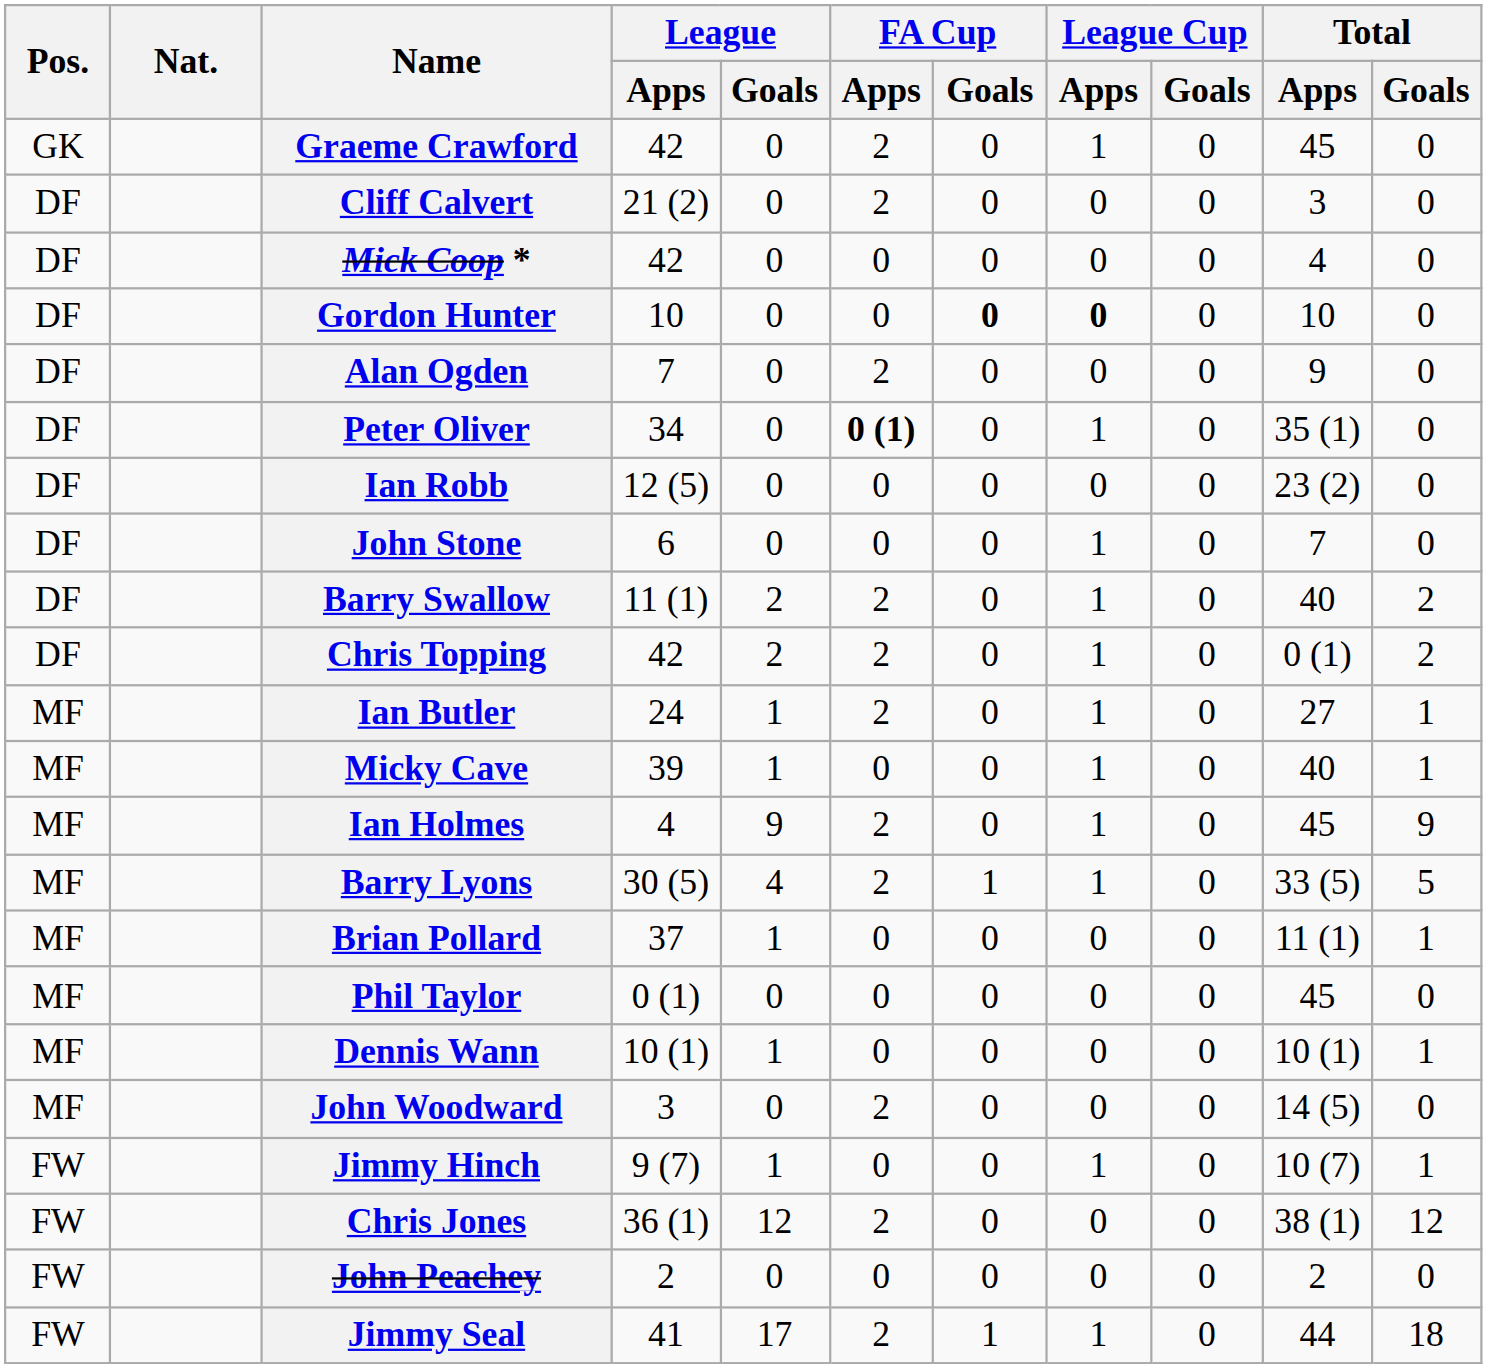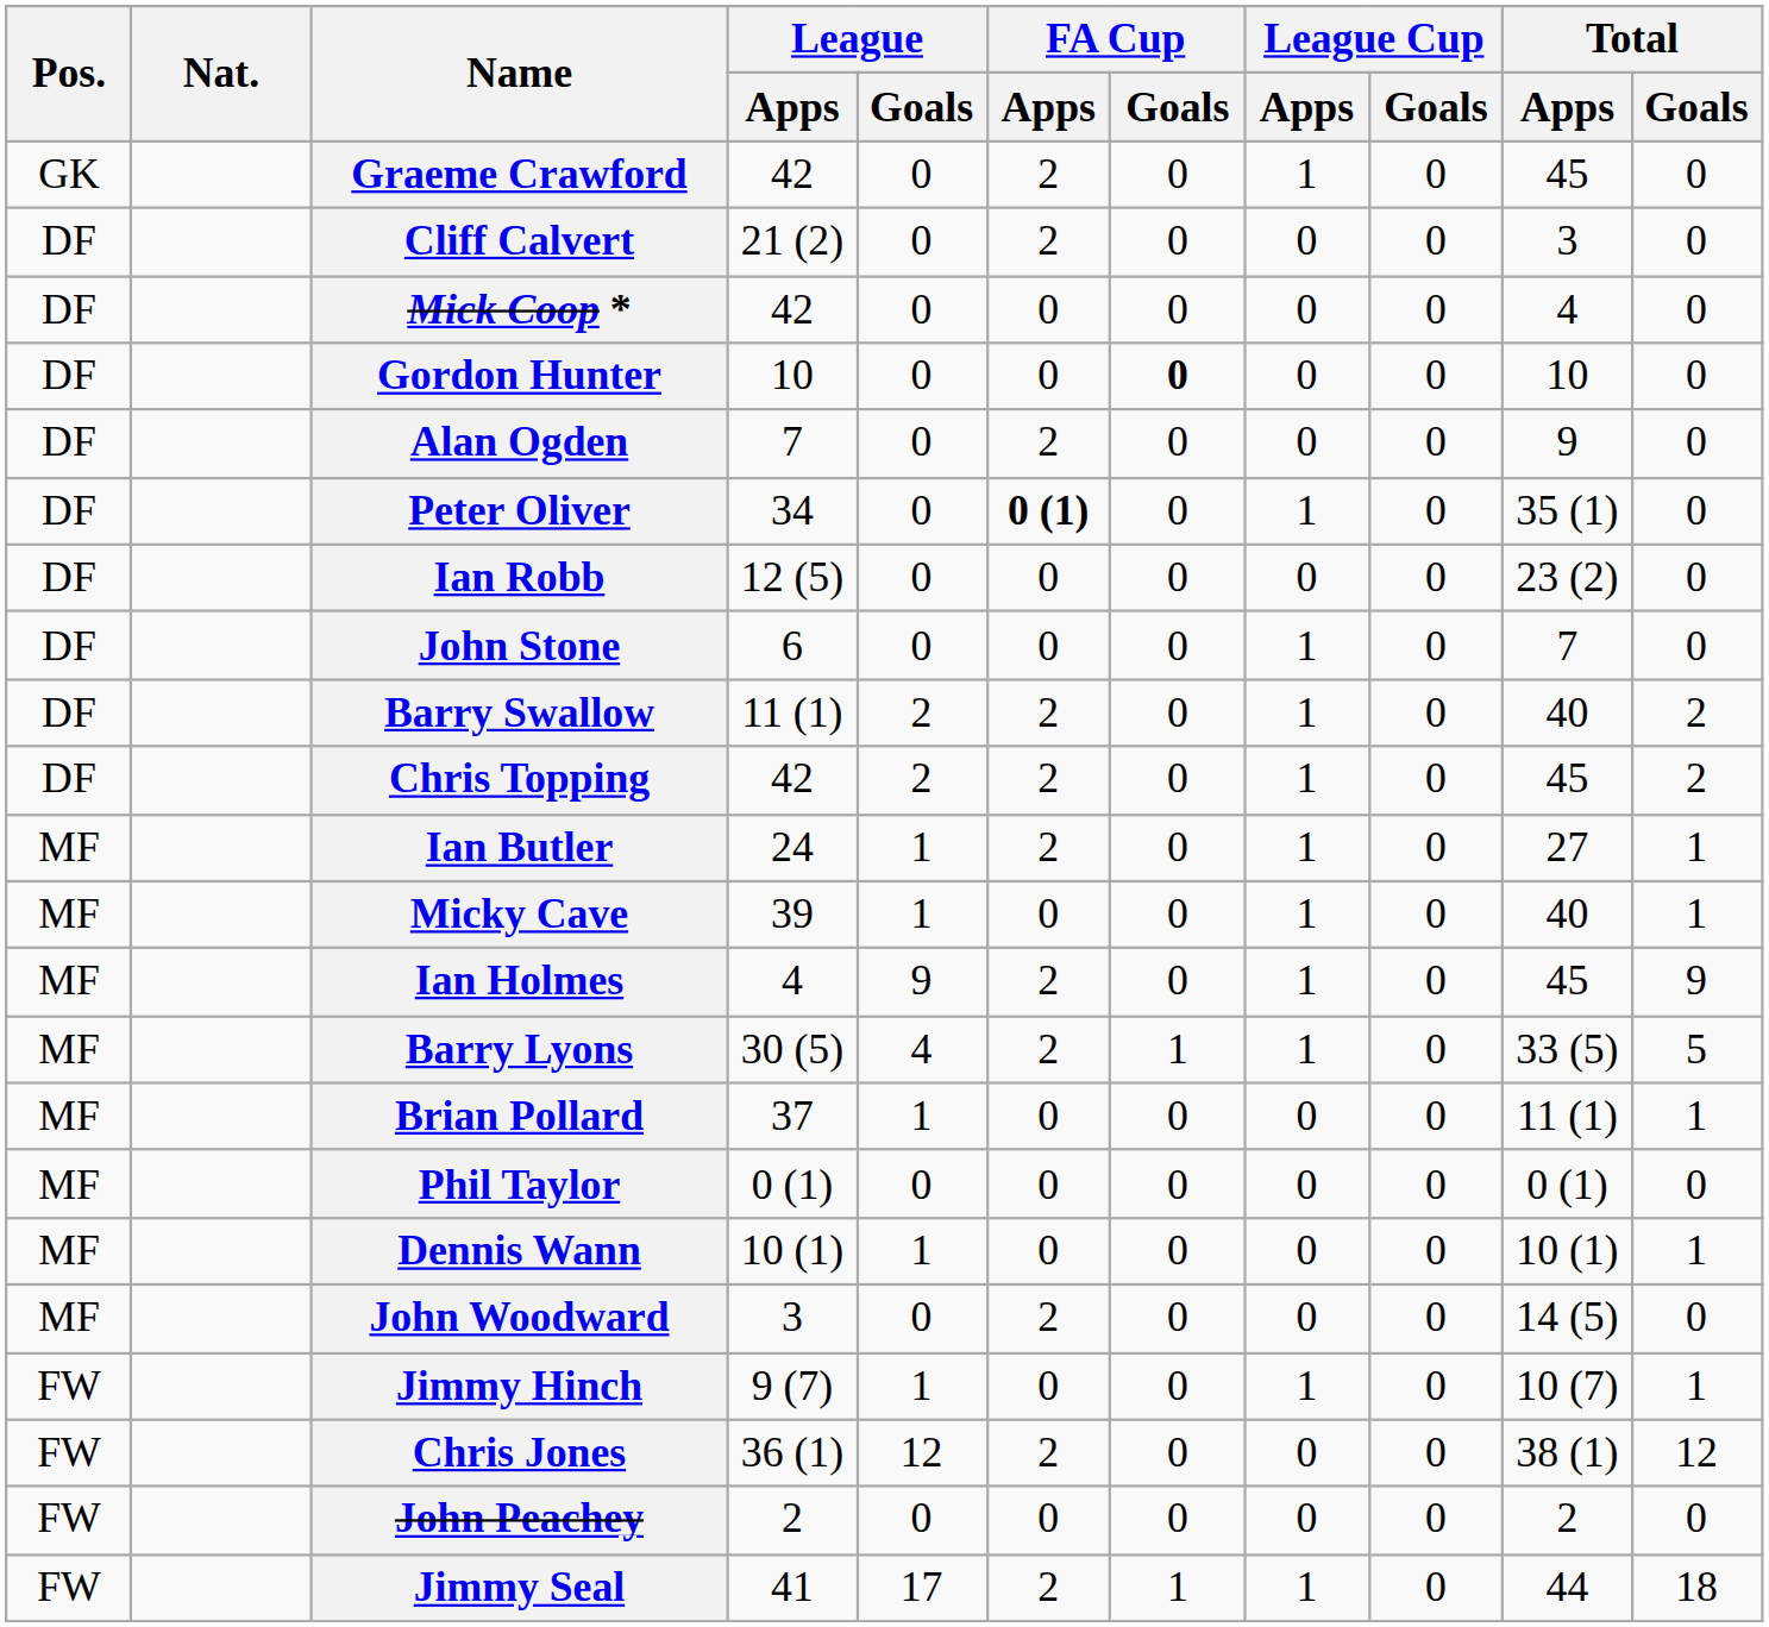Gordon Hunter | League Cup / Apps: bold -> normal
Chris Topping | Total / Apps: 0 (1) -> 45
Phil Taylor | Total / Apps: 45 -> 0 (1)
